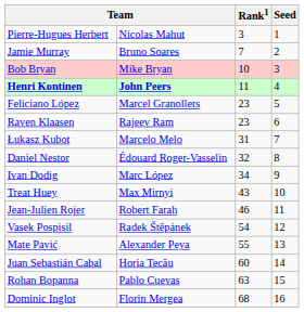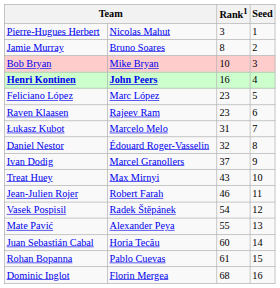Jamie Murray | Rank1: 7 -> 8
Henri Kontinen | Rank1: 11 -> 16
Feliciano López | column 2: Marcel Granollers -> Marc López
Ivan Dodig | column 2: Marc López -> Marcel Granollers
Ivan Dodig | Rank1: 34 -> 37
Rohan Bopanna | Rank1: 63 -> 61
